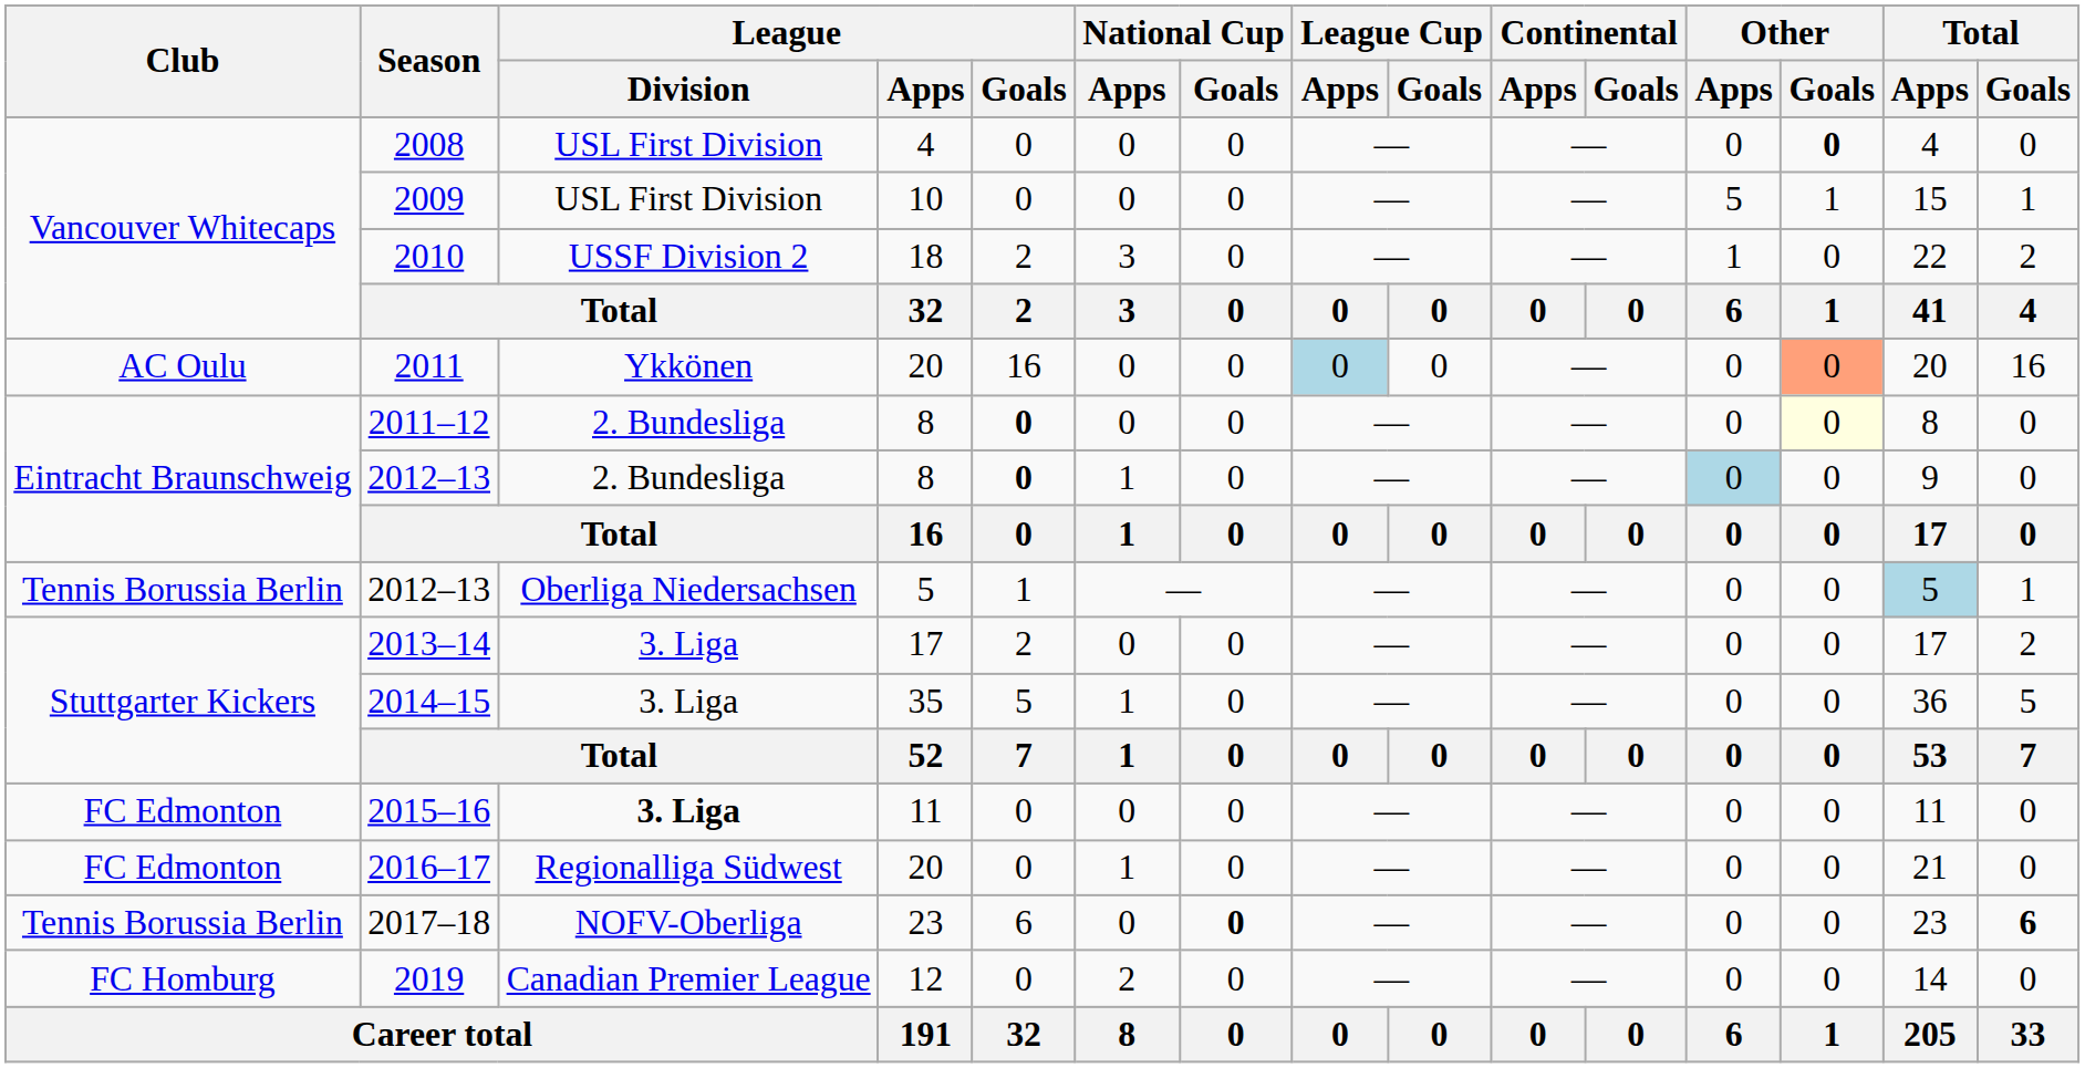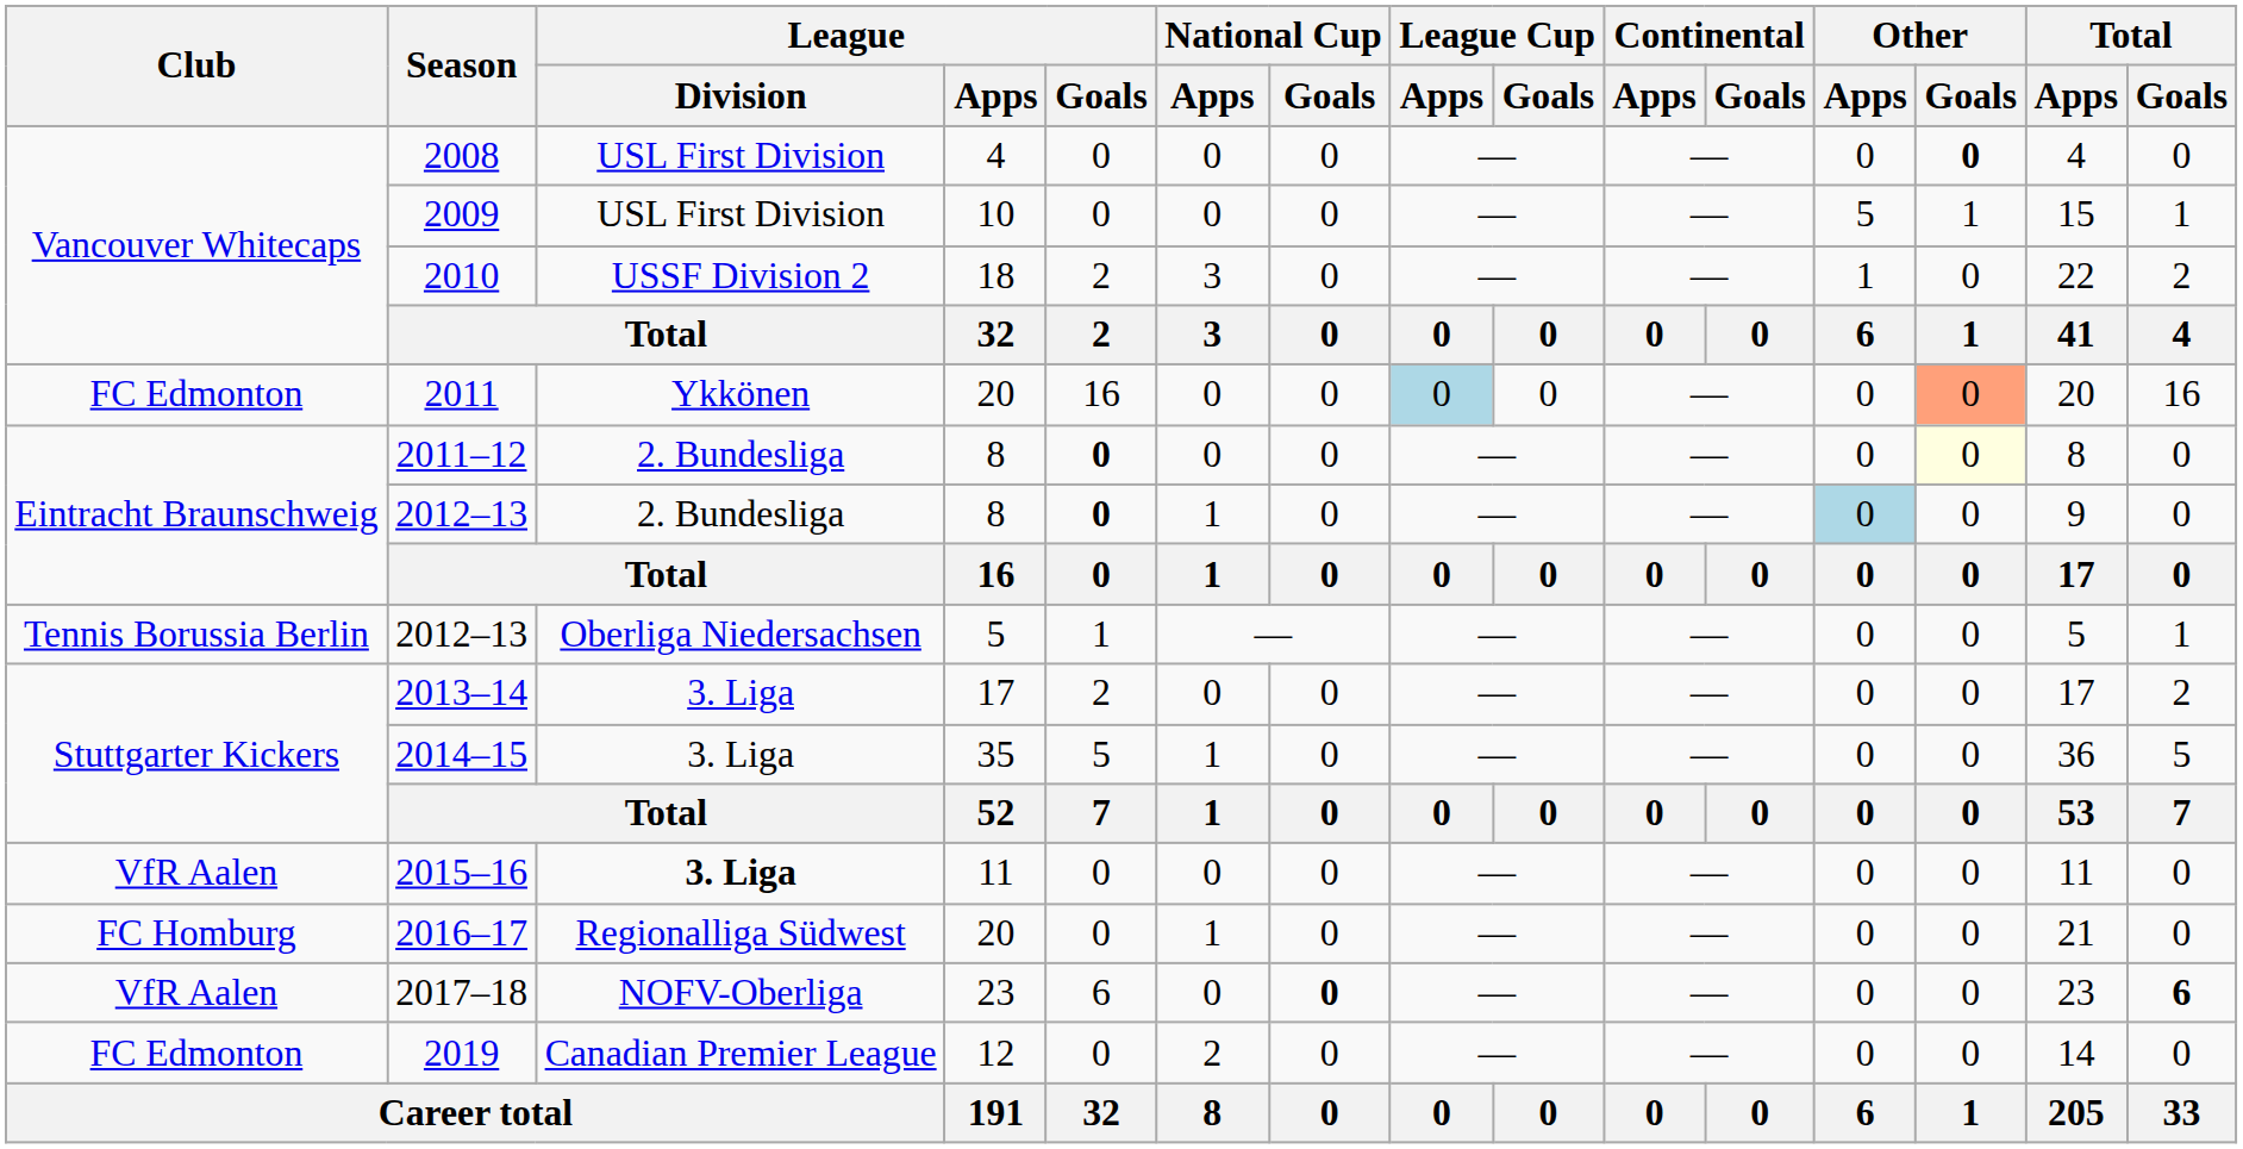2011 | Club: AC Oulu -> FC Edmonton
2012–13 / 5 | Total / Apps: lightblue background -> no background
2015–16 | Club: FC Edmonton -> VfR Aalen
2016–17 | Club: FC Edmonton -> FC Homburg
2017–18 | Club: Tennis Borussia Berlin -> VfR Aalen
2019 | Club: FC Homburg -> FC Edmonton
